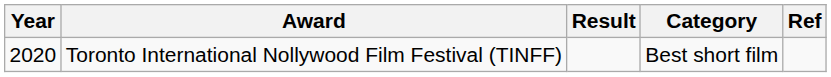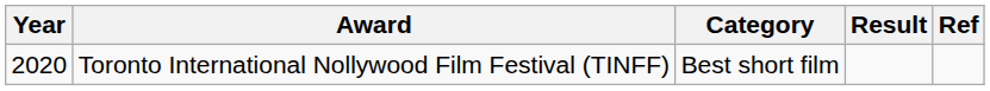columns swapped: Category <-> Result
